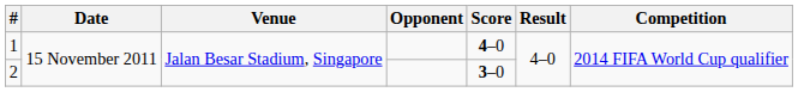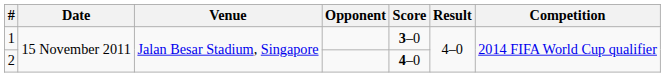1 | Score: 4–0 -> 3–0
2 | Score: 3–0 -> 4–0
